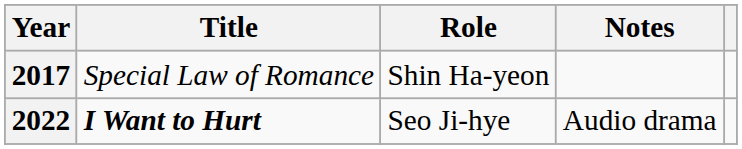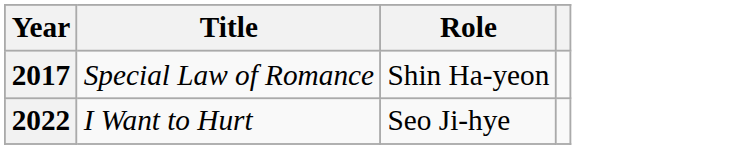- column: Notes | Audio drama
2022 | Title: bold -> normal
